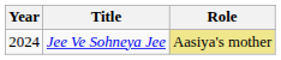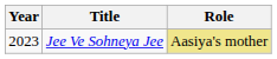Jee Ve Sohneya Jee | Year: 2024 -> 2023
